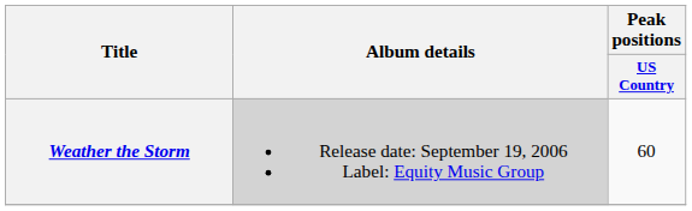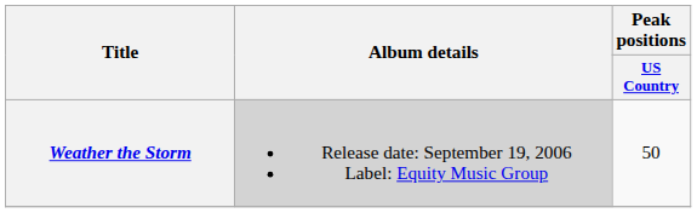Weather the Storm | Peak positions / US Country: 60 -> 50
